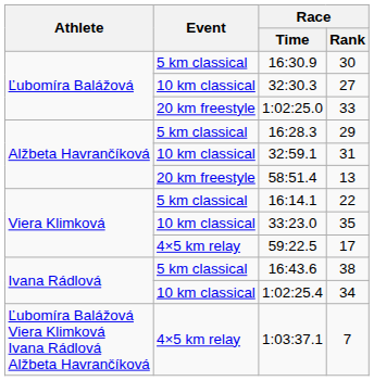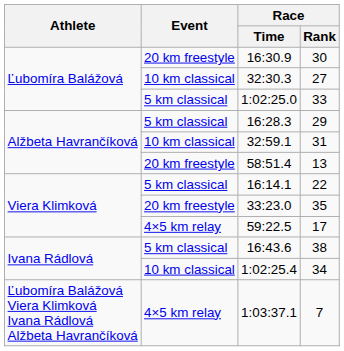16:30.9 | Event: 5 km classical -> 20 km freestyle
1:02:25.0 | Event: 20 km freestyle -> 5 km classical
33:23.0 | Event: 10 km classical -> 20 km freestyle
